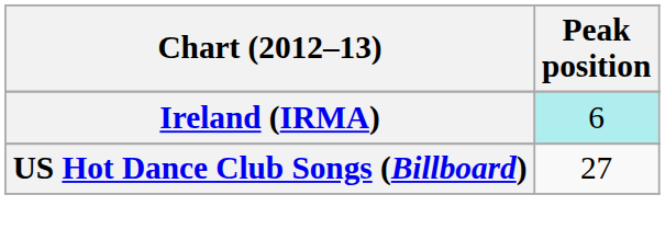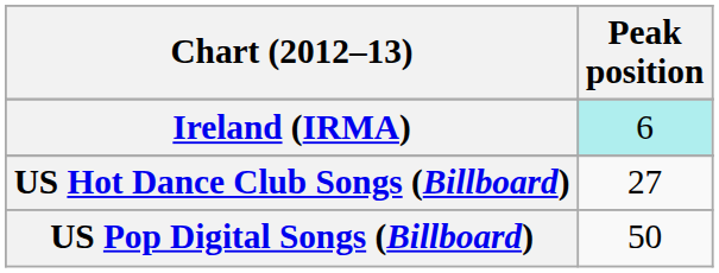+ row: US Pop Digital Songs (Billboard) | 50
